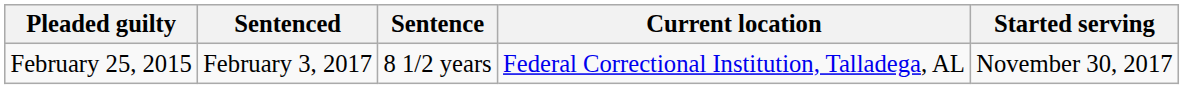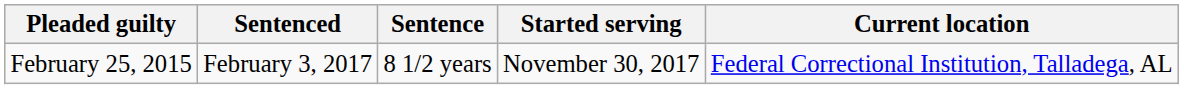columns swapped: Started serving <-> Current location
